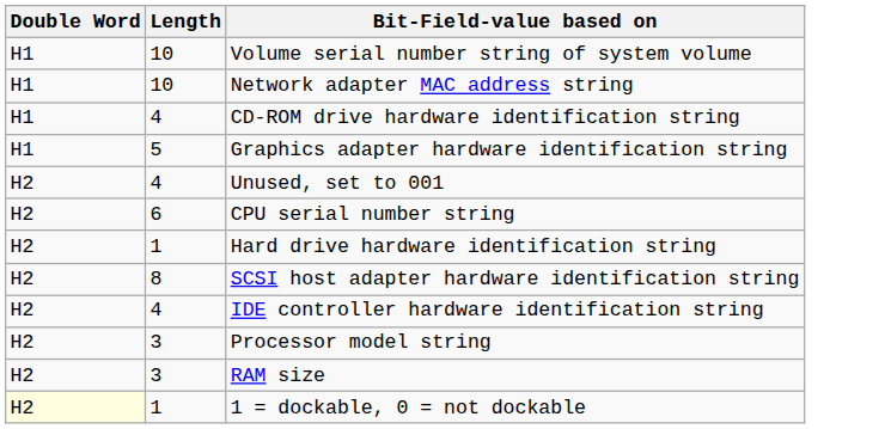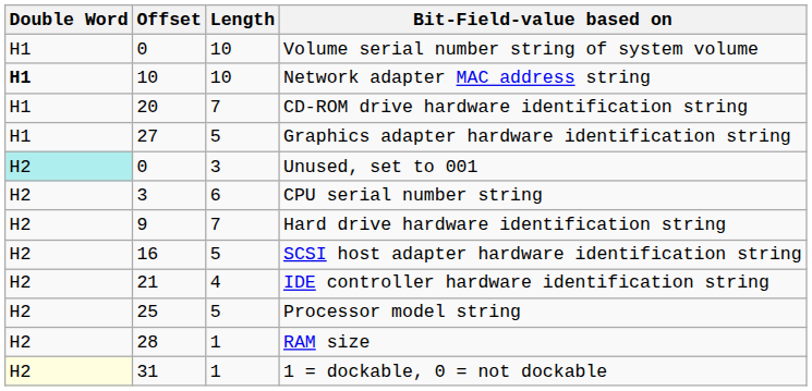+ column: Offset | 0 | 10 | 20 | 27 | 0 | 3 | 9 | 16 | 21 | 25 | 28 | 31
Network adapter MAC address string | Double Word: normal -> bold
CD-ROM drive hardware identification string | Length: 4 -> 7
Unused, set to 001 | Double Word: no background -> paleturquoise background
Unused, set to 001 | Length: 4 -> 3
Hard drive hardware identification string | Length: 1 -> 7
SCSI host adapter hardware identification string | Length: 8 -> 5
Processor model string | Length: 3 -> 5
RAM size | Length: 3 -> 1
